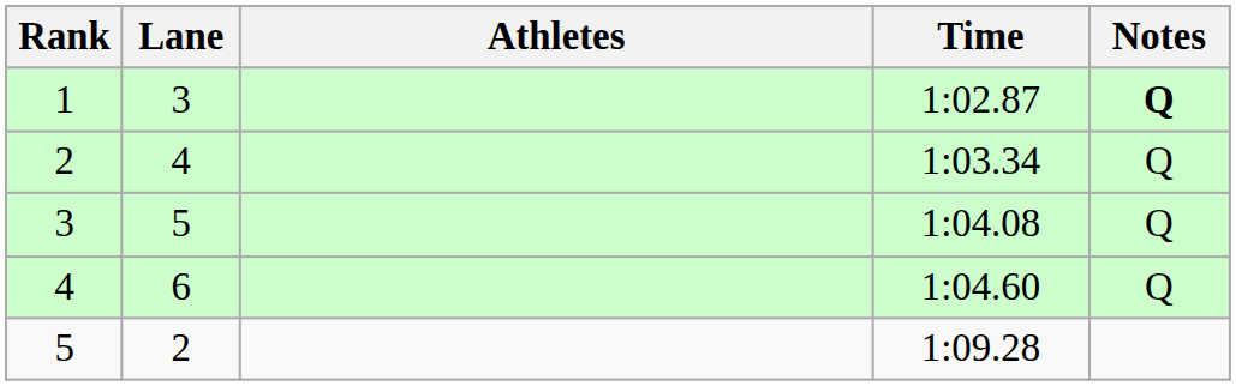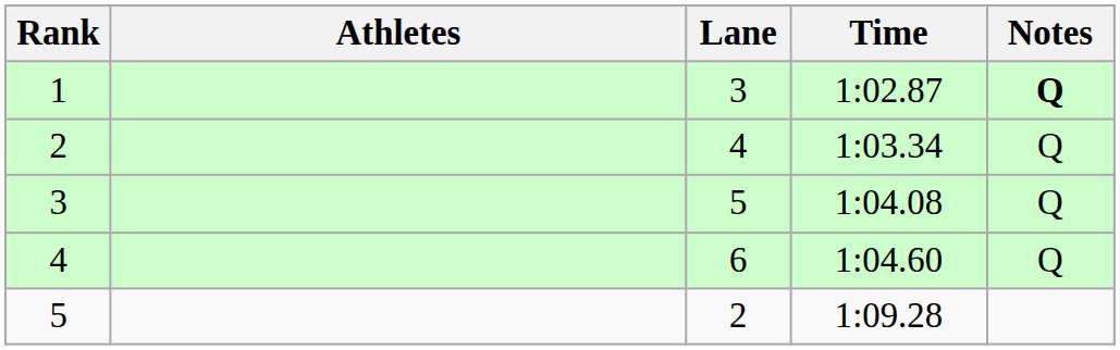columns swapped: Lane <-> Athletes
